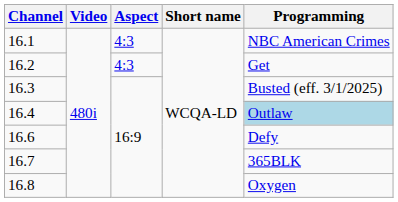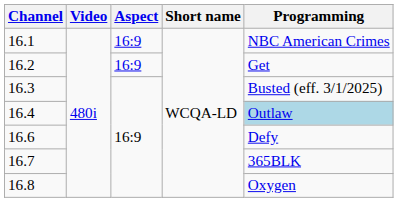16.1 | Aspect: 4:3 -> 16:9
16.2 | Aspect: 4:3 -> 16:9
